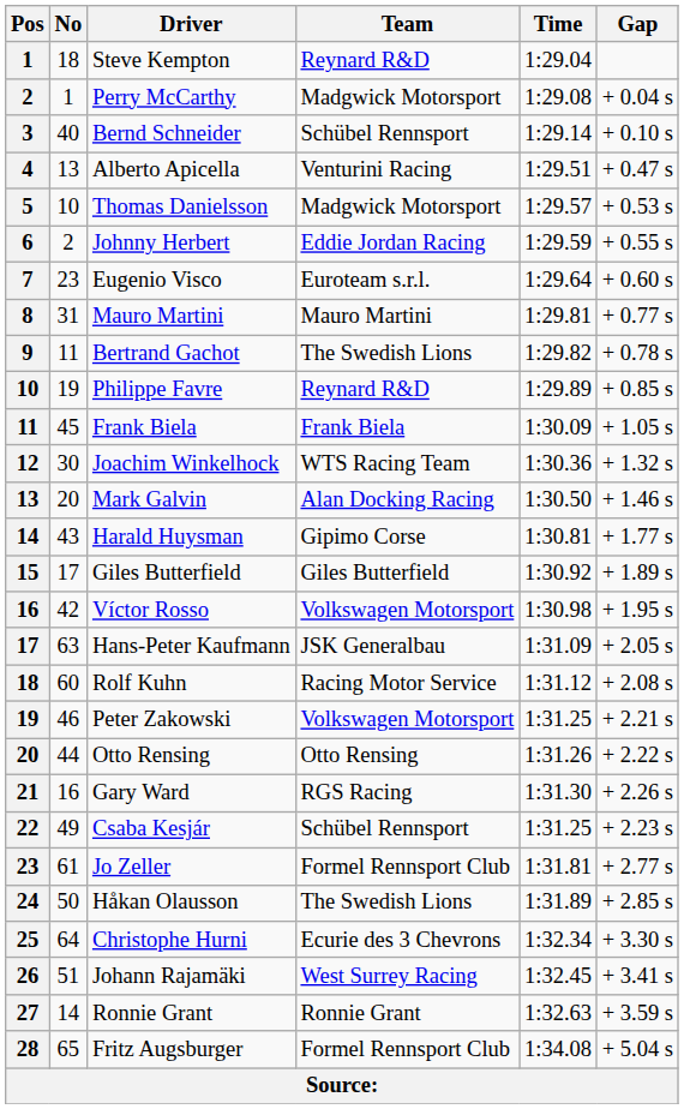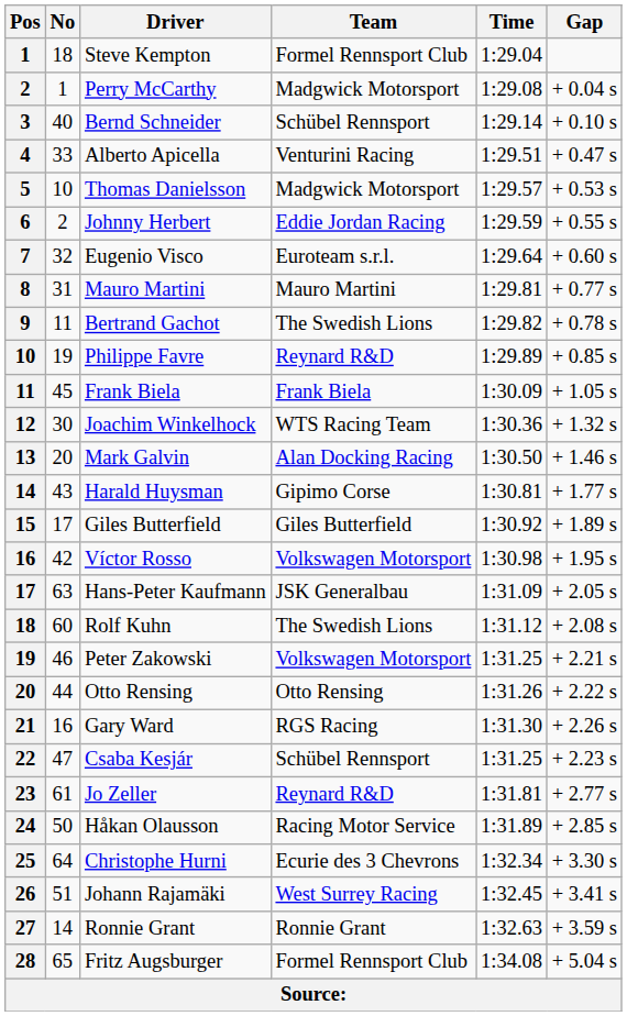Steve Kempton | Team: Reynard R&D -> Formel Rennsport Club
Alberto Apicella | No: 13 -> 33
Eugenio Visco | No: 23 -> 32
Rolf Kuhn | Team: Racing Motor Service -> The Swedish Lions
Csaba Kesjár | No: 49 -> 47
Jo Zeller | Team: Formel Rennsport Club -> Reynard R&D
Håkan Olausson | Team: The Swedish Lions -> Racing Motor Service
